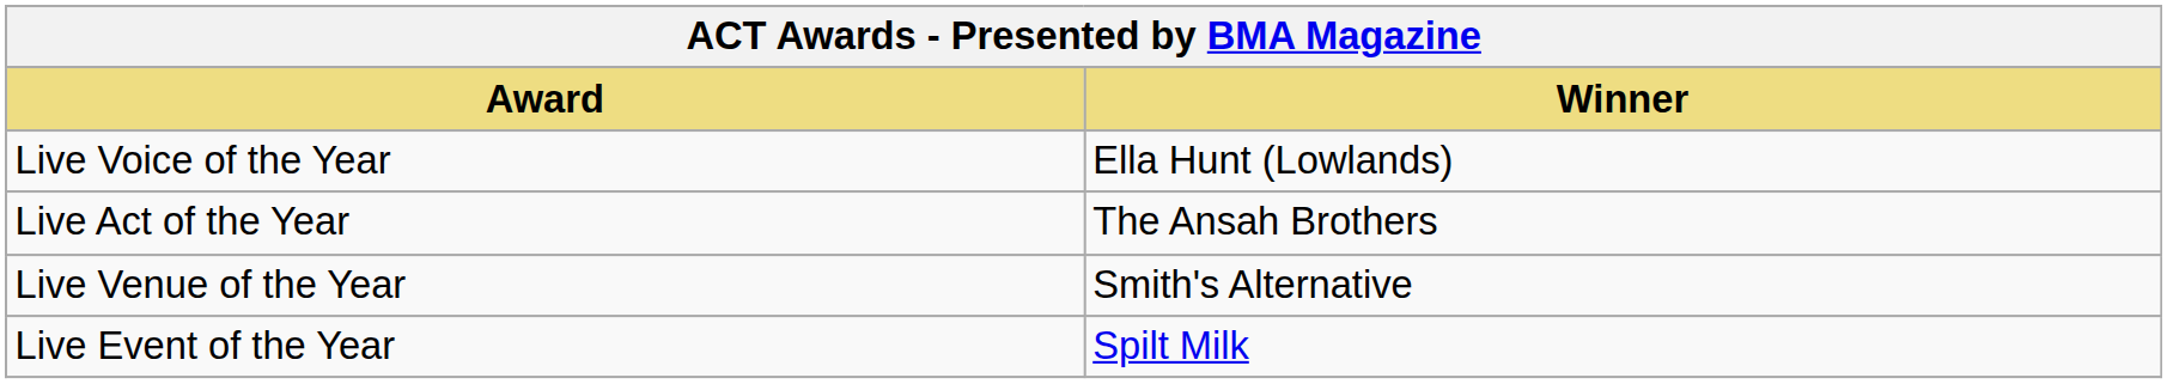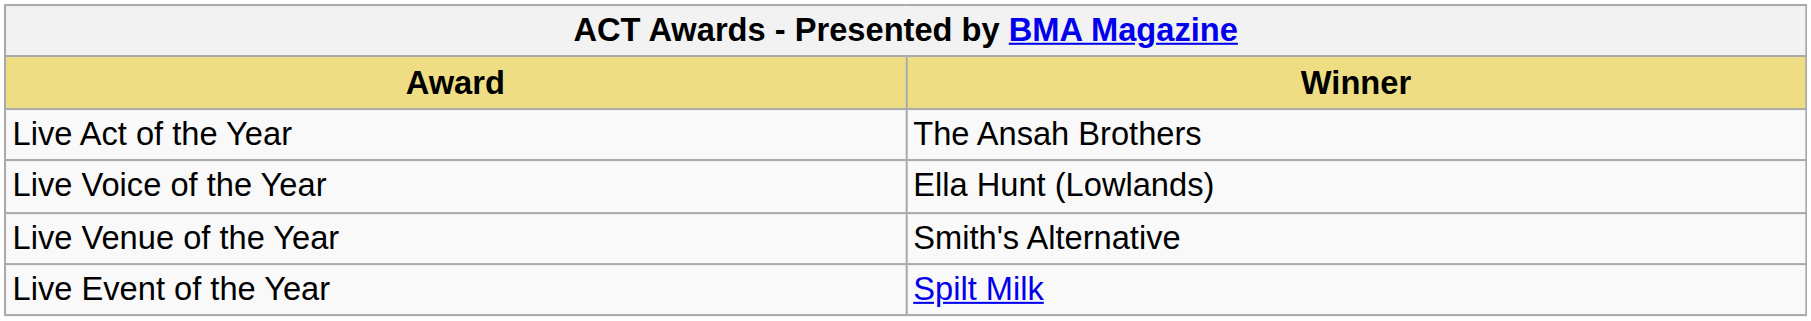rows swapped: Live Act of the Year <-> Live Voice of the Year
